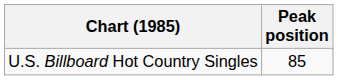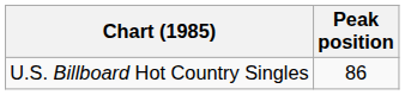U.S. Billboard Hot Country Singles | Peak position: 85 -> 86
